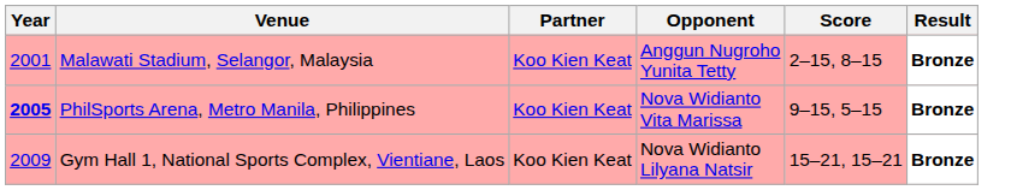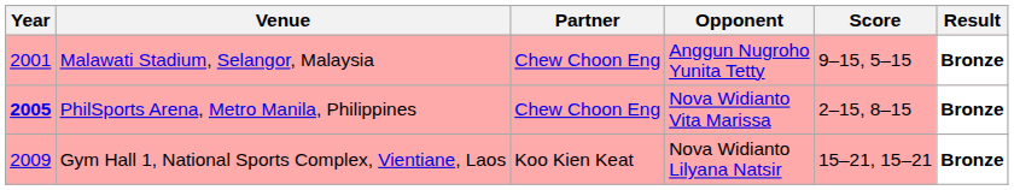Malawati Stadium, Selangor, Malaysia | Partner: Koo Kien Keat -> Chew Choon Eng
Malawati Stadium, Selangor, Malaysia | Score: 2–15, 8–15 -> 9–15, 5–15
PhilSports Arena, Metro Manila, Philippines | Partner: Koo Kien Keat -> Chew Choon Eng
PhilSports Arena, Metro Manila, Philippines | Score: 9–15, 5–15 -> 2–15, 8–15
